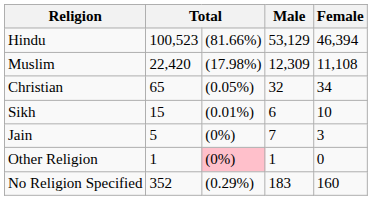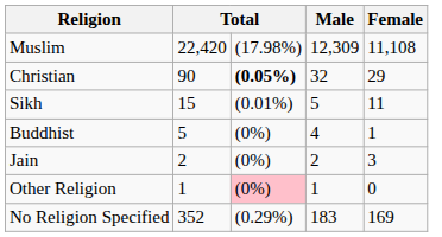- row: Hindu | 100,523 | (81.66%) | 53,129 | 46,394
Christian | column 2: 65 -> 90
Christian | column 3: normal -> bold
Christian | Female: 34 -> 29
Sikh | Male: 6 -> 5
Sikh | Female: 10 -> 11
+ row: Buddhist | 5 | (0%) | 4 | 1
Jain | column 2: 5 -> 2
Jain | Male: 7 -> 2
No Religion Specified | Female: 160 -> 169
